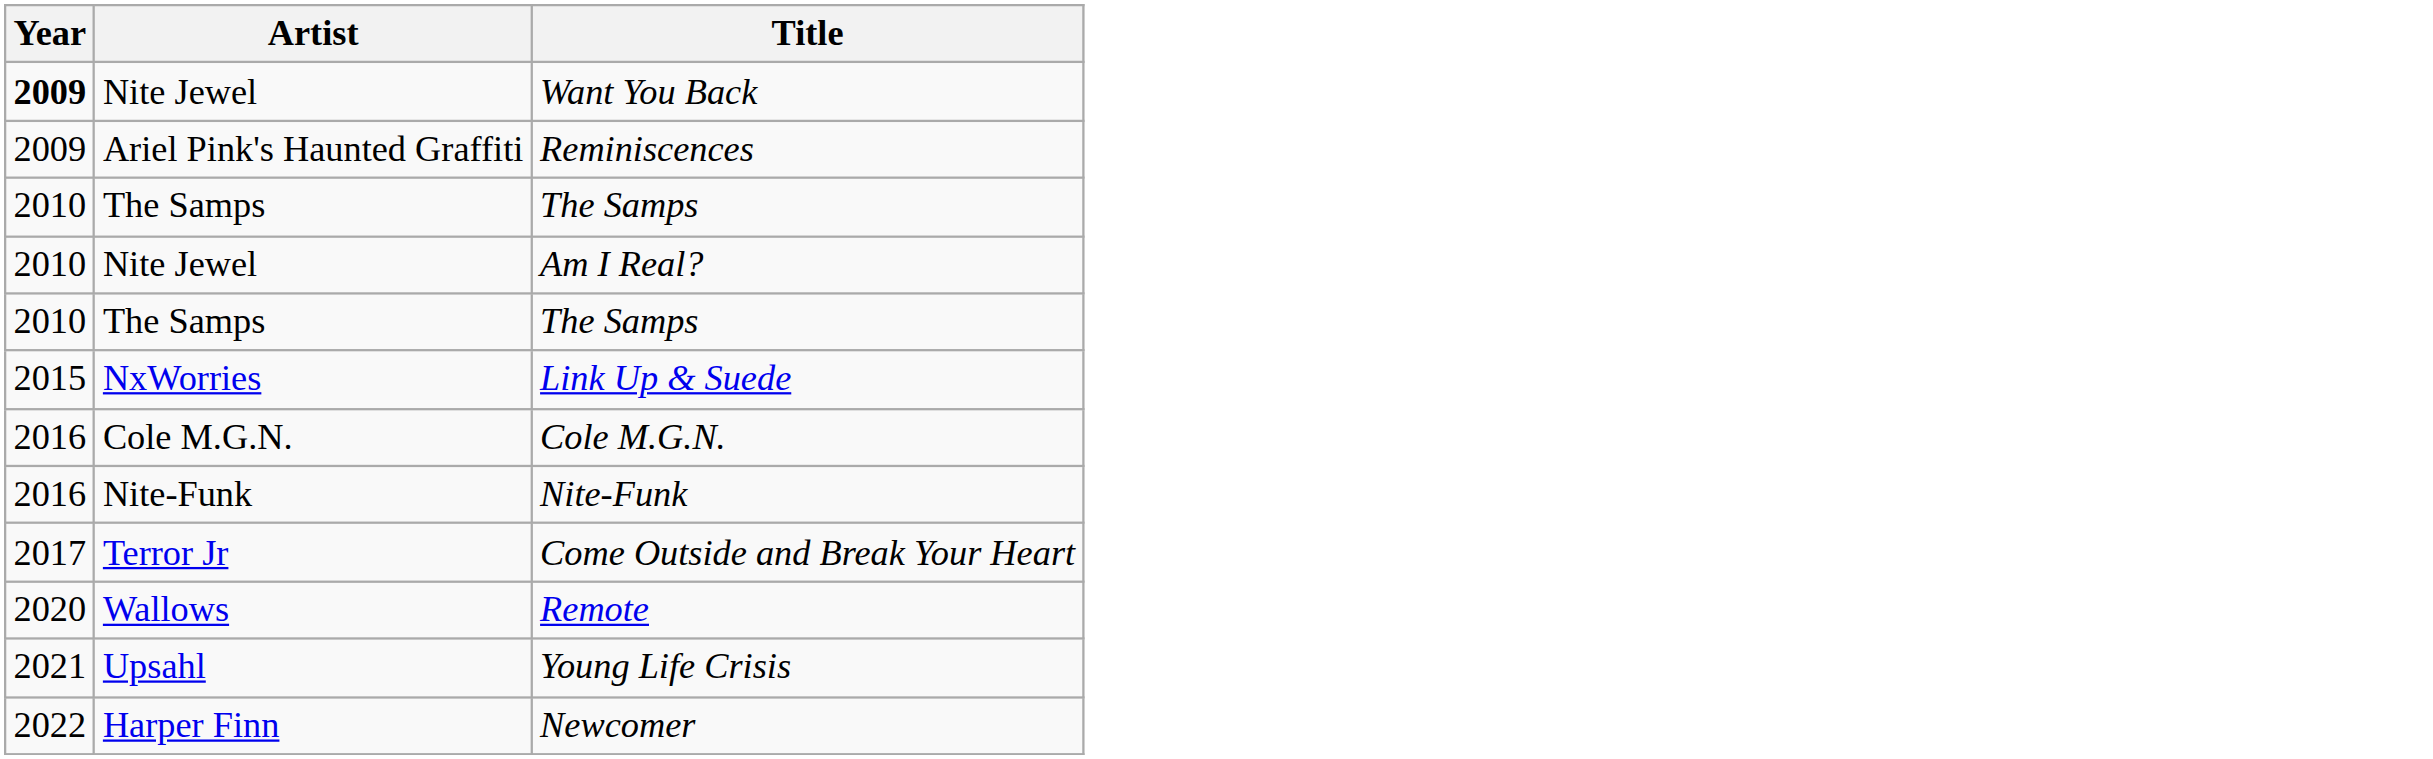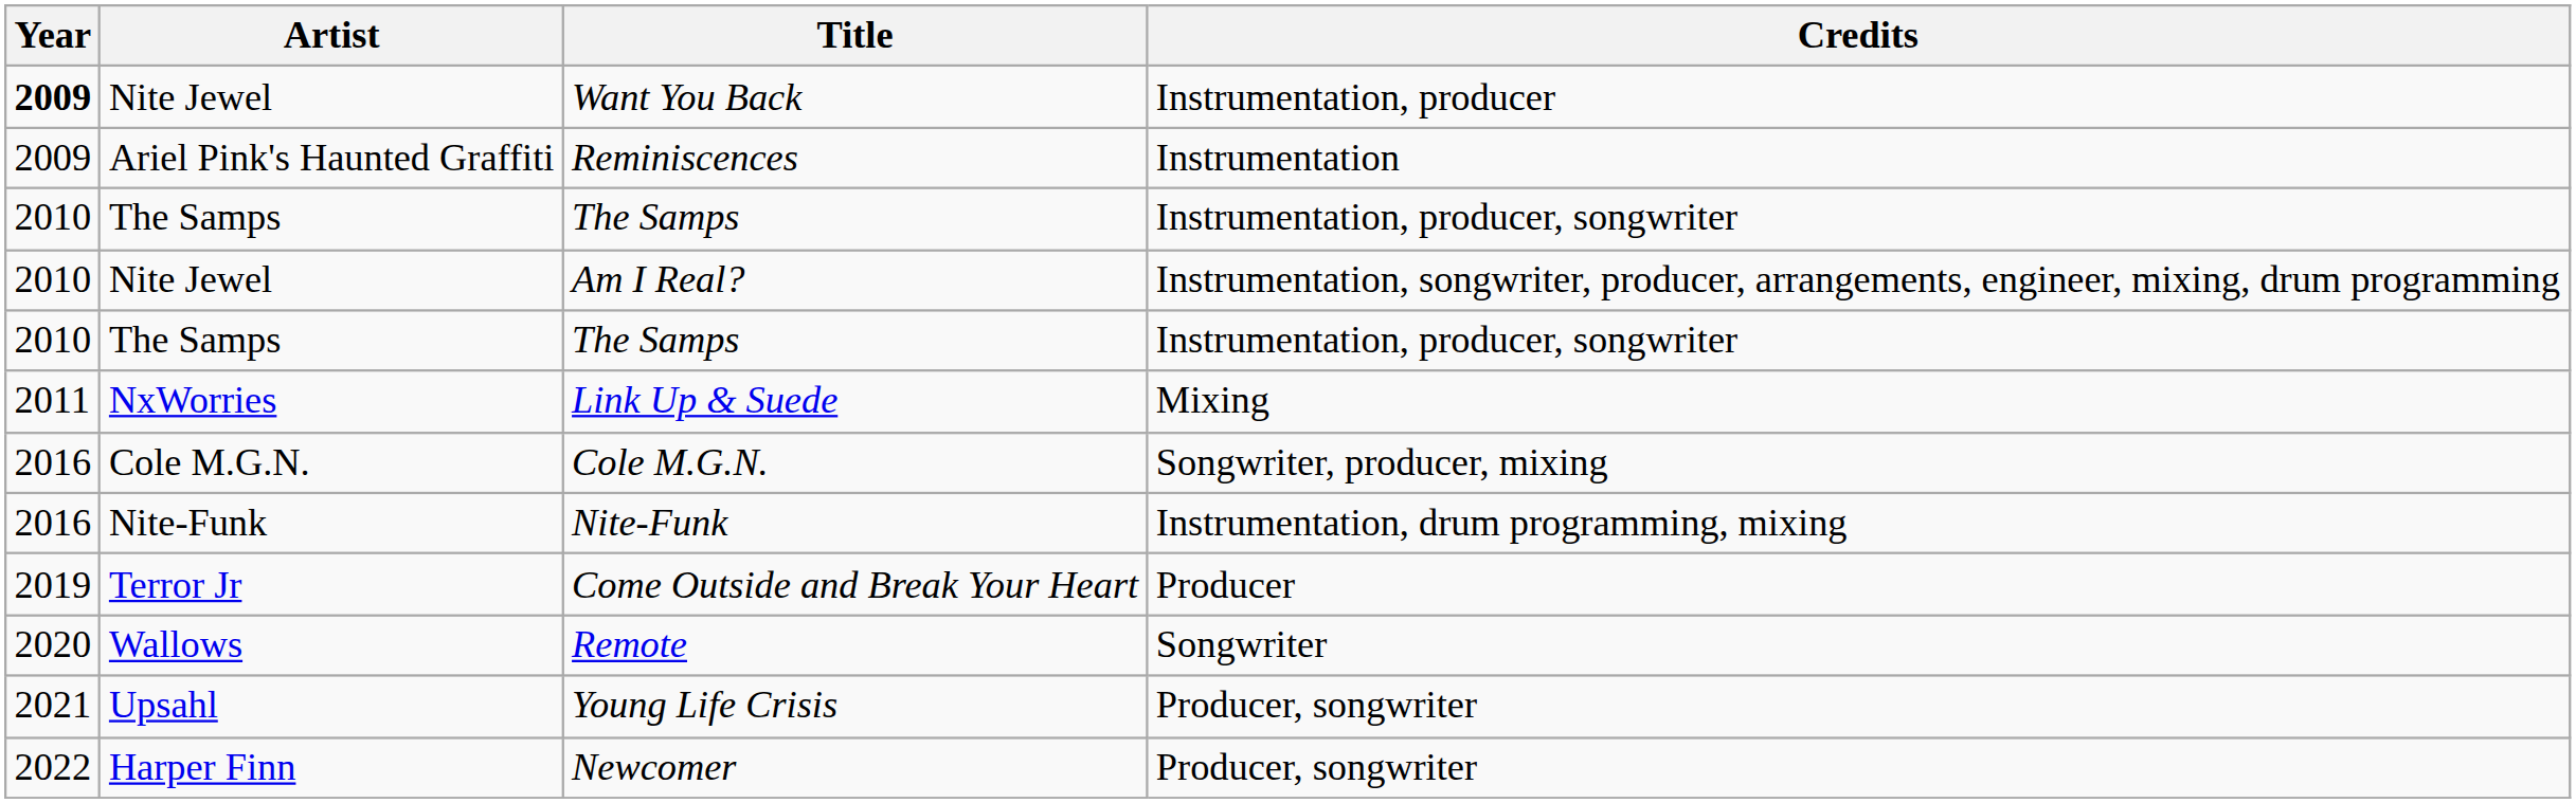+ column: Credits | Instrumentation, producer | Instrumentation | Instrumentation, producer, songwriter | Instrumentation, songwriter, producer, arrangements, engineer, mixing, drum programming | Instrumentation, producer, songwriter | Mixing | Songwriter, producer, mixing | Instrumentation, drum programming, mixing | Producer | Songwriter | Producer, songwriter | Producer, songwriter
Link Up & Suede | Year: 2015 -> 2011
Come Outside and Break Your Heart | Year: 2017 -> 2019
